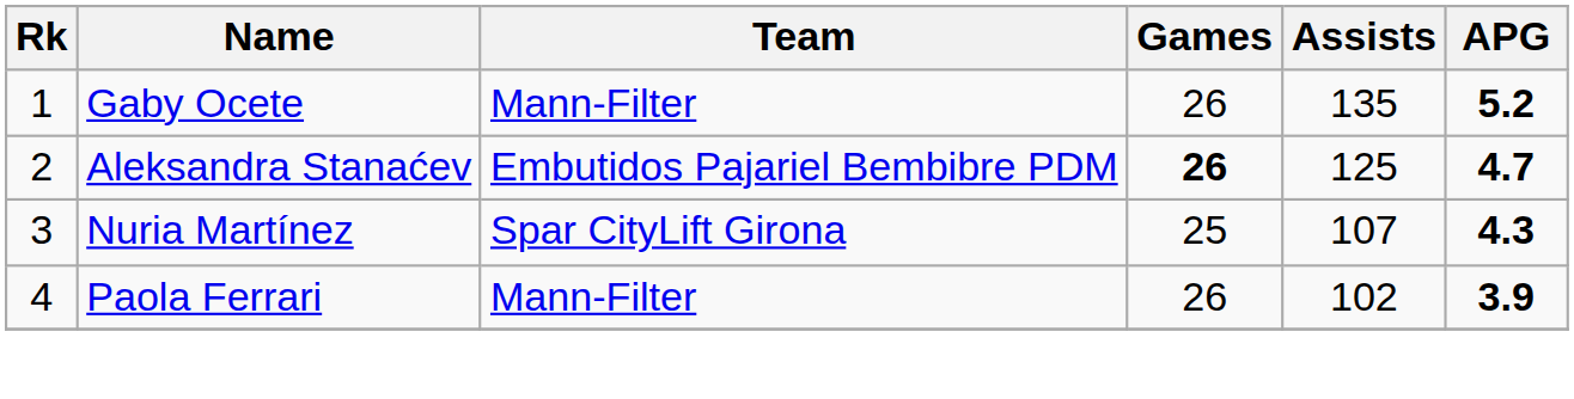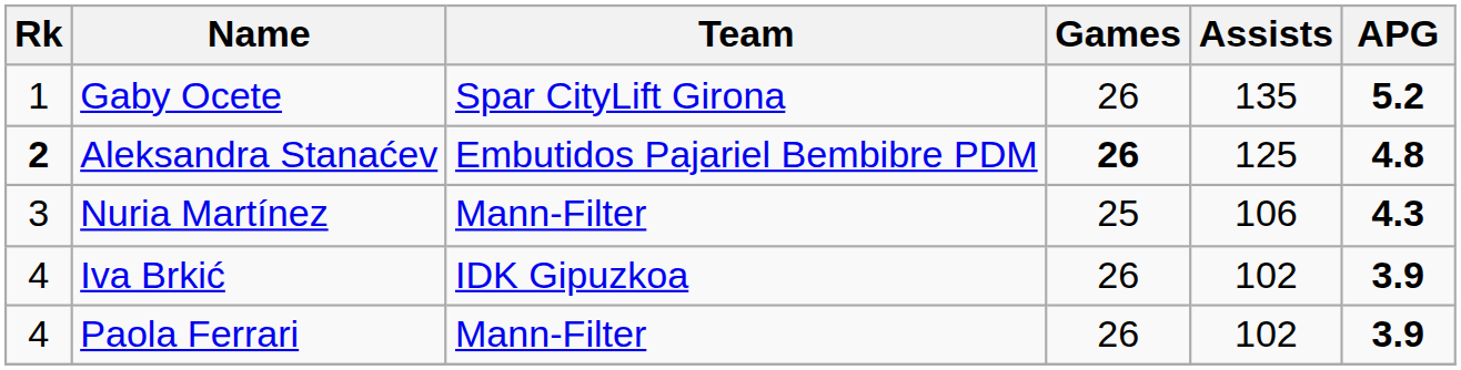Gaby Ocete | Team: Mann-Filter -> Spar CityLift Girona
Aleksandra Stanaćev | Rk: normal -> bold
Aleksandra Stanaćev | APG: 4.7 -> 4.8
Nuria Martínez | Team: Spar CityLift Girona -> Mann-Filter
Nuria Martínez | Assists: 107 -> 106
+ row: 4 | Iva Brkić | IDK Gipuzkoa | 26 | 102 | 3.9
